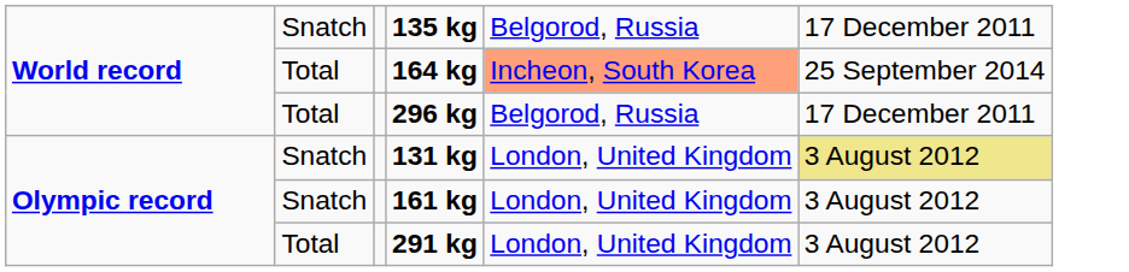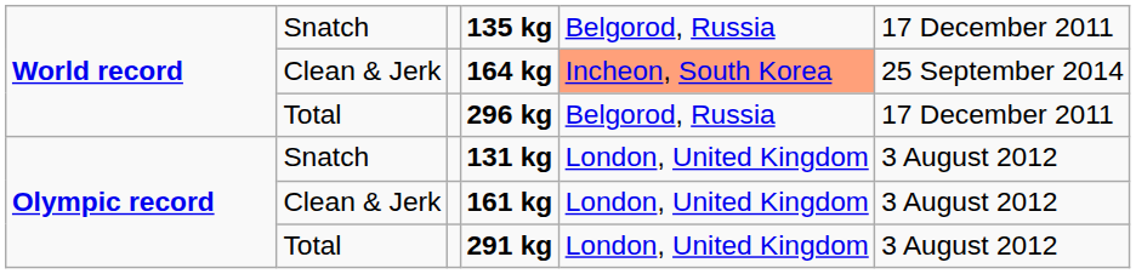164 kg | column 2: Total -> Clean & Jerk
131 kg | column 6: khaki background -> no background
161 kg | column 2: Snatch -> Clean & Jerk
